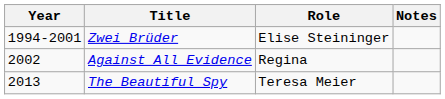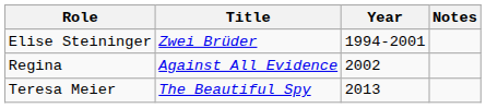columns swapped: Year <-> Role
